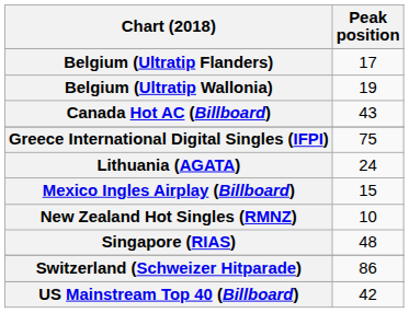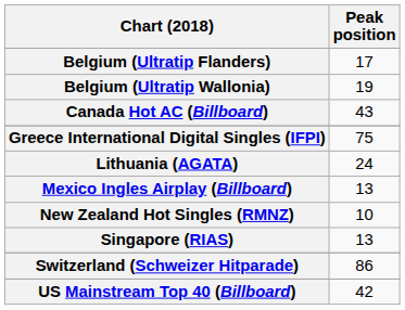Mexico Ingles Airplay (Billboard) | Peak position: 15 -> 13
Singapore (RIAS) | Peak position: 48 -> 13
